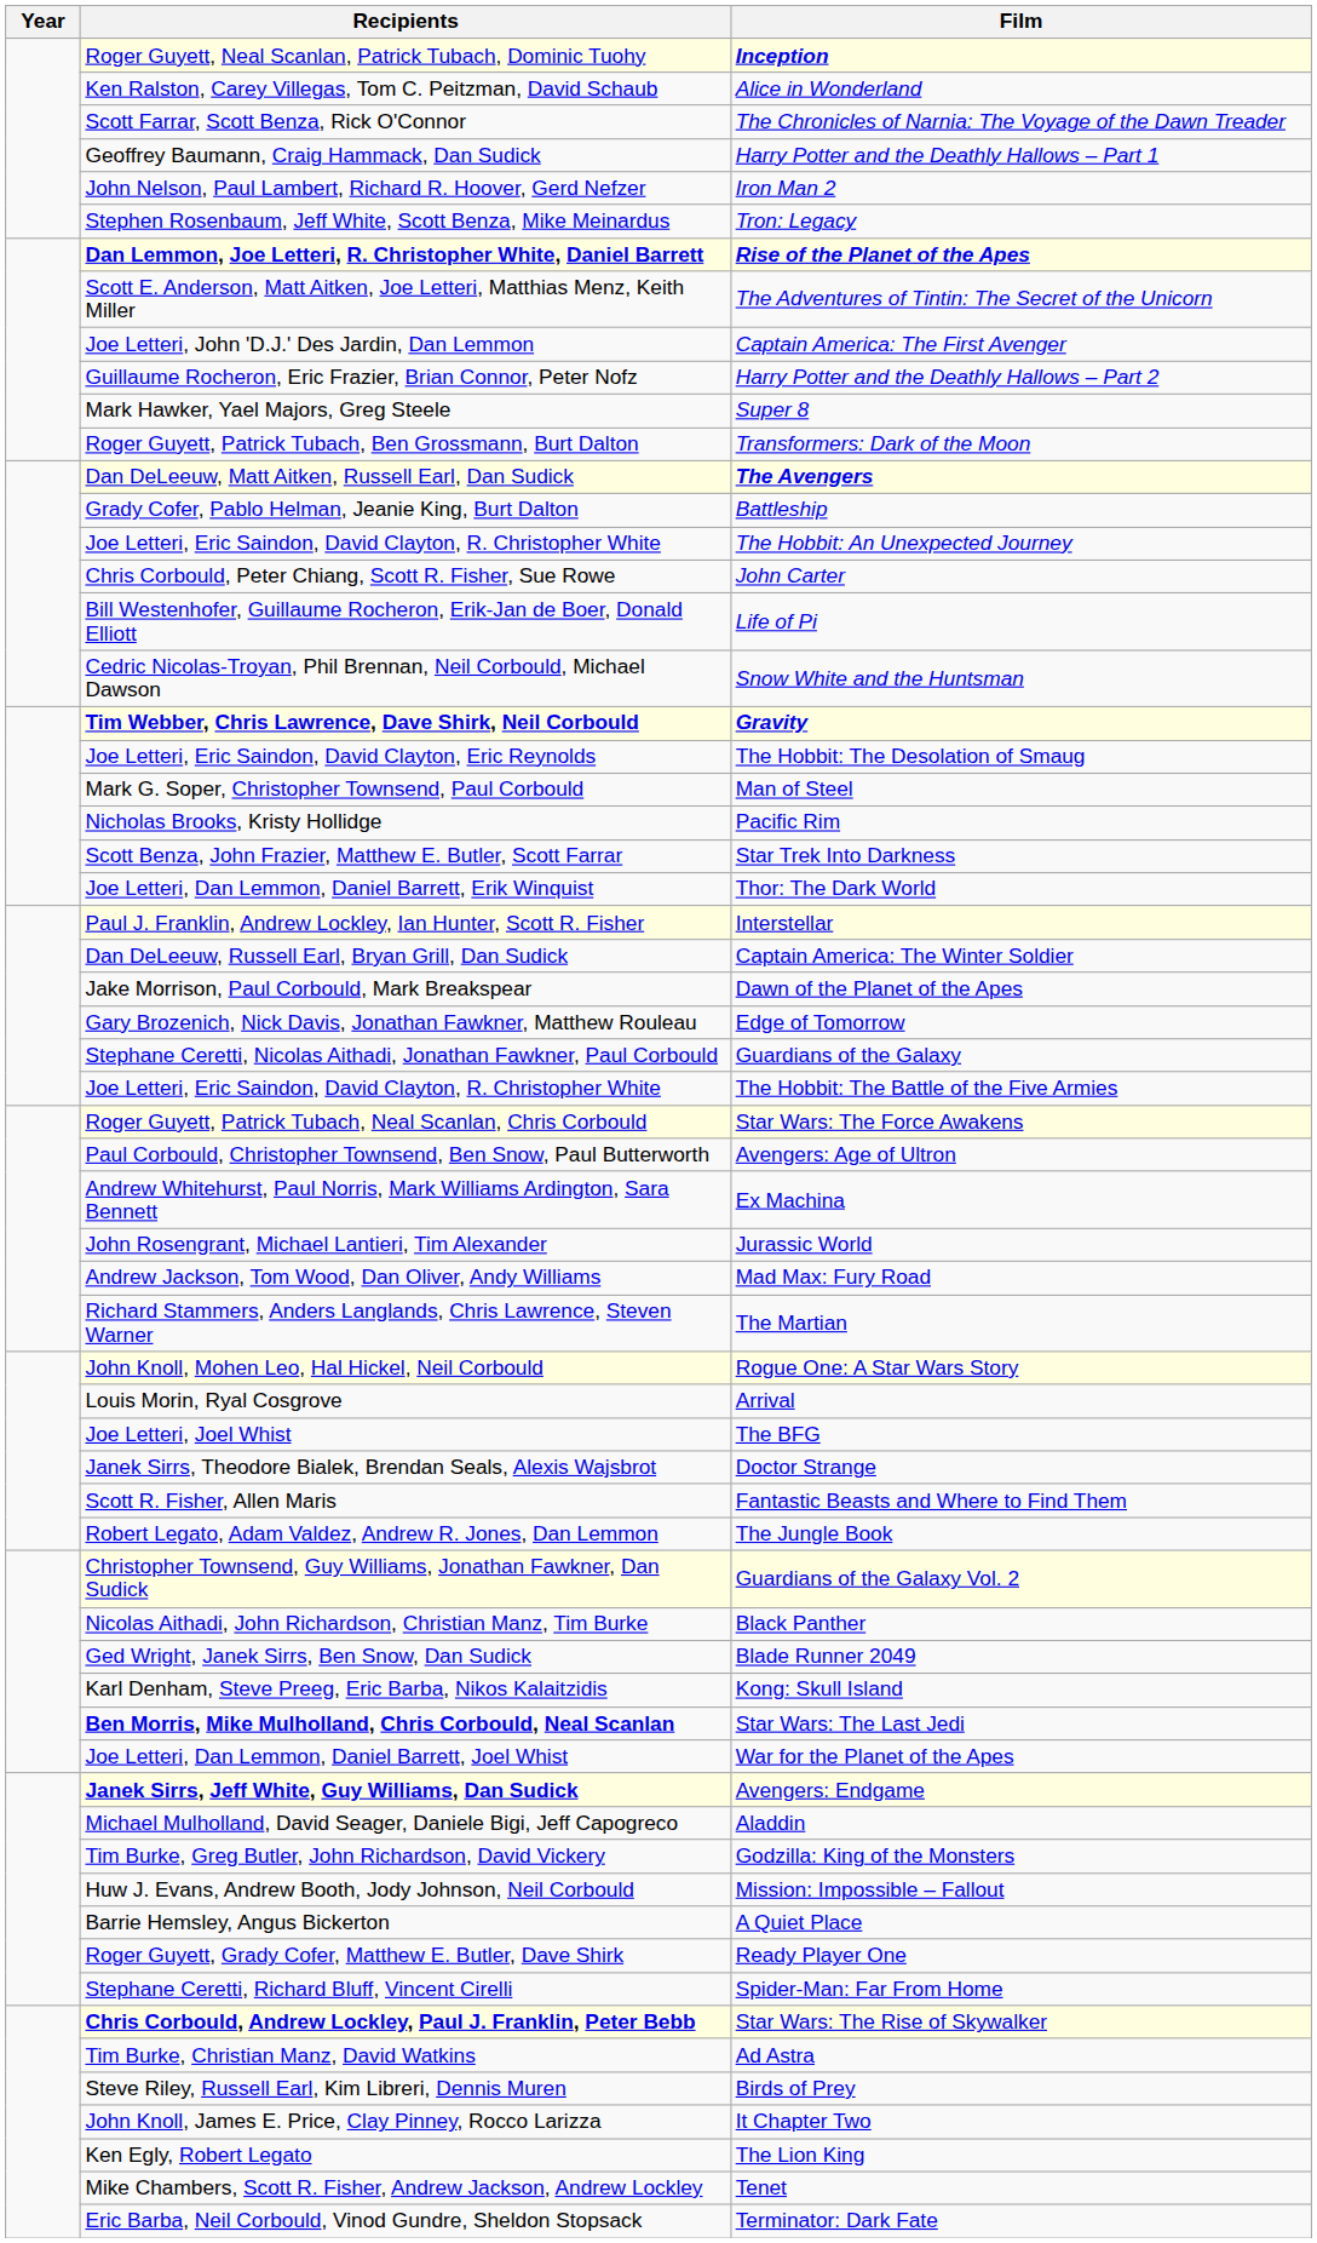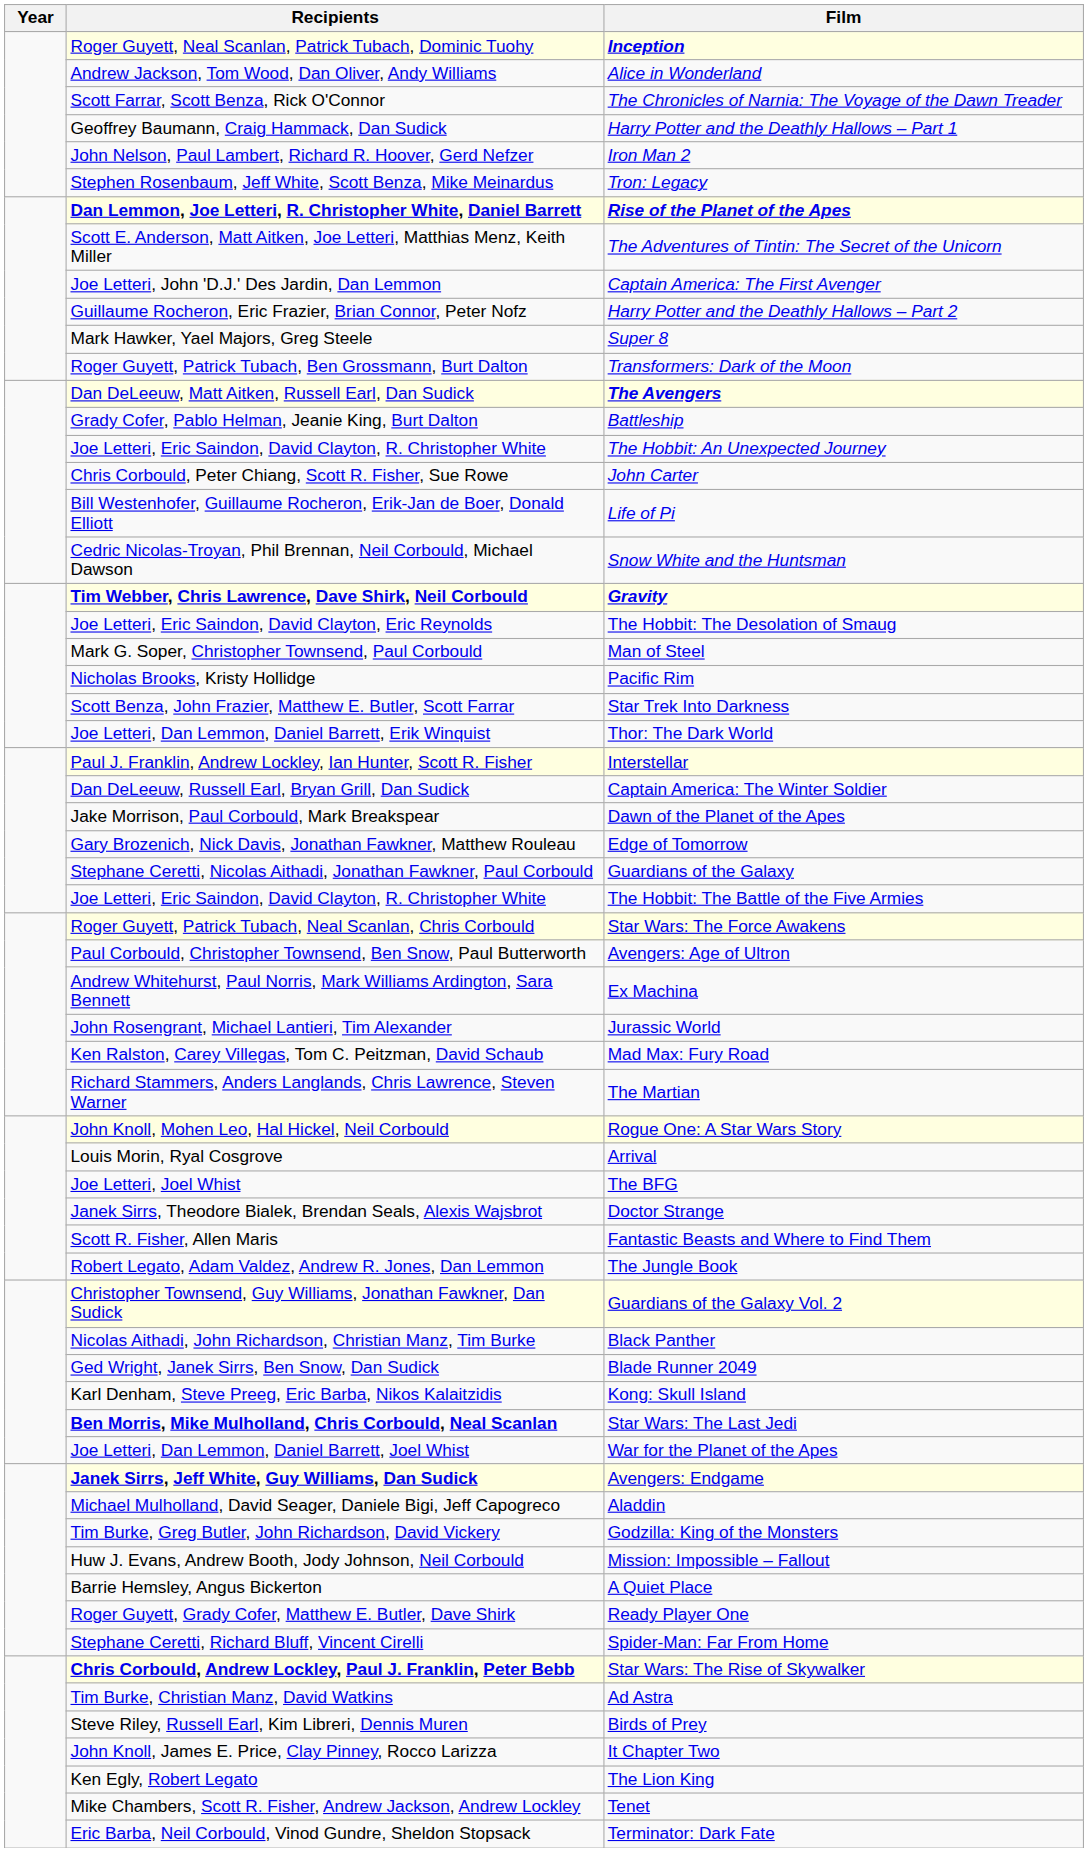Alice in Wonderland | Recipients: Ken Ralston, Carey Villegas, Tom C. Peitzman, David Schaub -> Andrew Jackson, Tom Wood, Dan Oliver, Andy Williams
Mad Max: Fury Road | Recipients: Andrew Jackson, Tom Wood, Dan Oliver, Andy Williams -> Ken Ralston, Carey Villegas, Tom C. Peitzman, David Schaub
